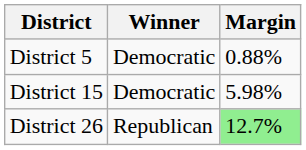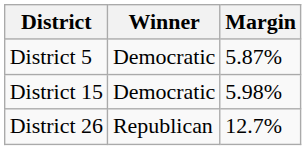District 5 | Margin: 0.88% -> 5.87%
District 26 | Margin: lightgreen background -> no background
